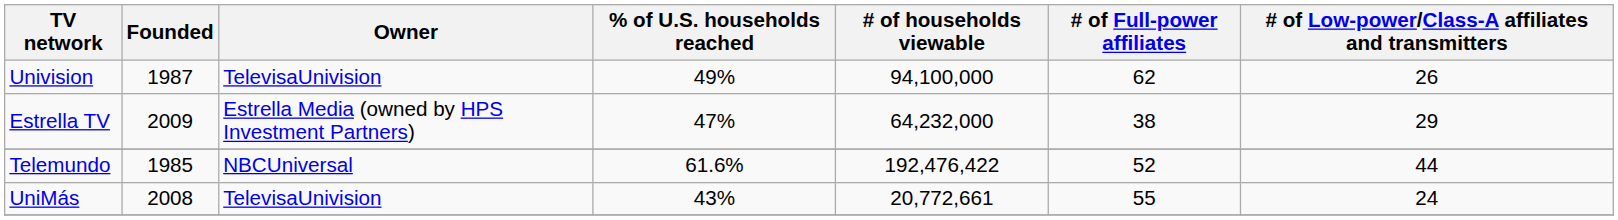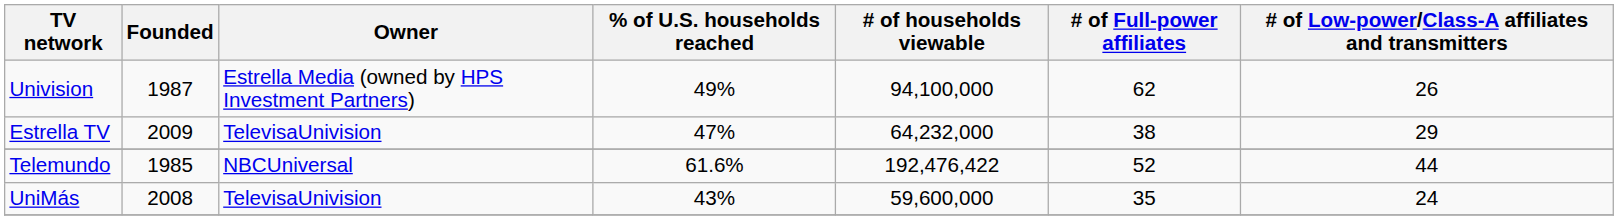Univision | Owner: TelevisaUnivision -> Estrella Media (owned by HPS Investment Partners)
Estrella TV | Owner: Estrella Media (owned by HPS Investment Partners) -> TelevisaUnivision
UniMás | # of households viewable: 20,772,661 -> 59,600,000
UniMás | # of Full-power affiliates: 55 -> 35
